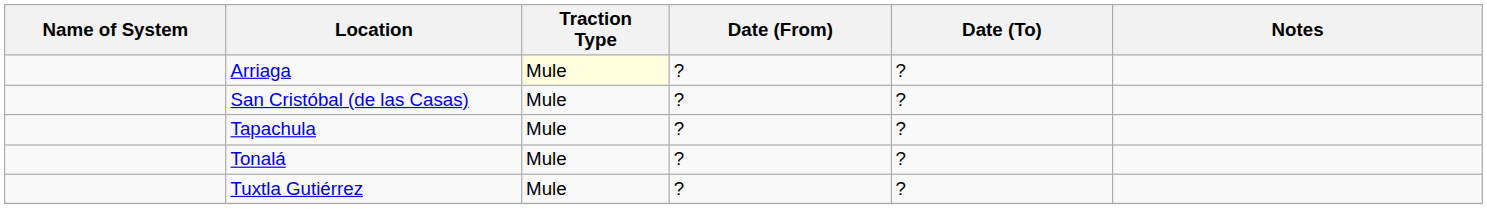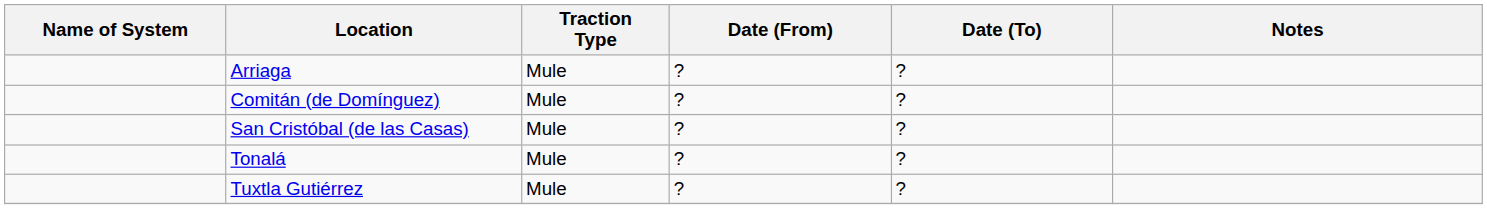Arriaga | Traction Type: lightyellow background -> no background
+ row: Comitán (de Domínguez) | Mule | ? | ?
- row: Tapachula | Mule | ? | ?
